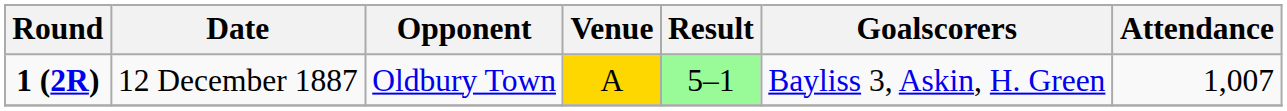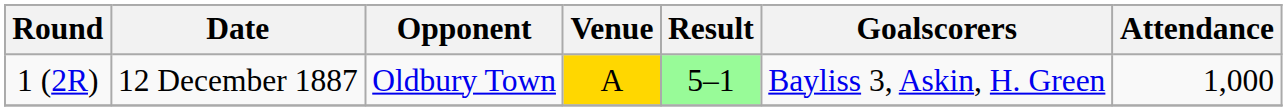12 December 1887 | Round: bold -> normal
12 December 1887 | Attendance: 1,007 -> 1,000
